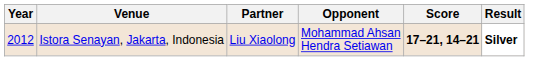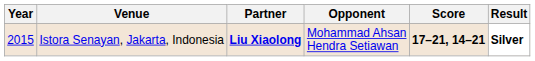Istora Senayan, Jakarta, Indonesia | Year: 2012 -> 2015
Istora Senayan, Jakarta, Indonesia | Partner: normal -> bold
